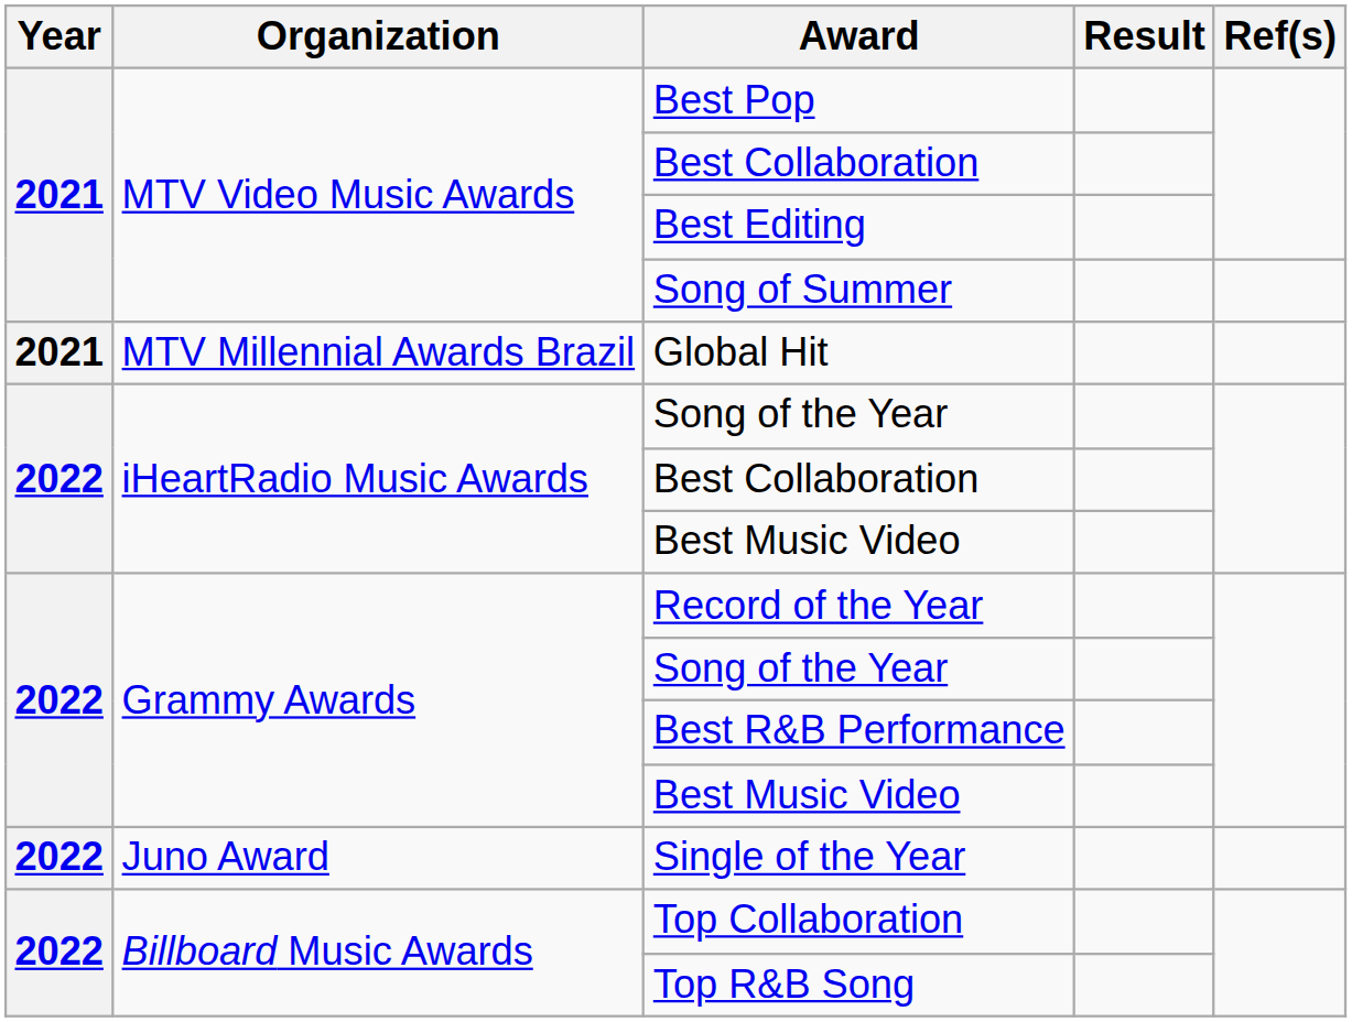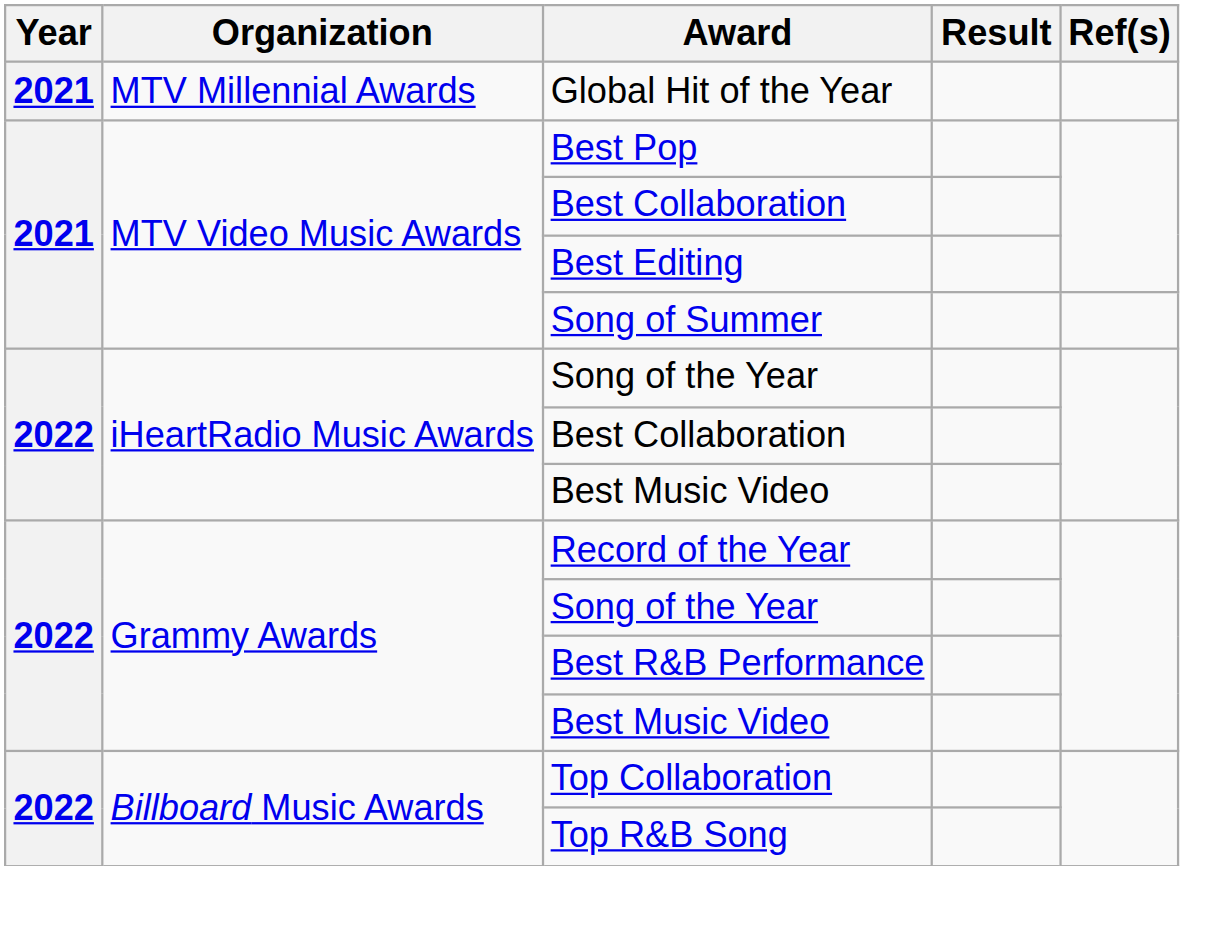+ row: 2021 | MTV Millennial Awards | Global Hit of the Year
- row: 2021 | MTV Millennial Awards Brazil | Global Hit
- row: 2022 | Juno Award | Single of the Year
